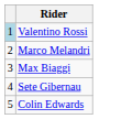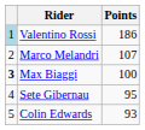+ column: Points | 186 | 107 | 100 | 95 | 93
Max Biaggi | column 1: normal -> bold
